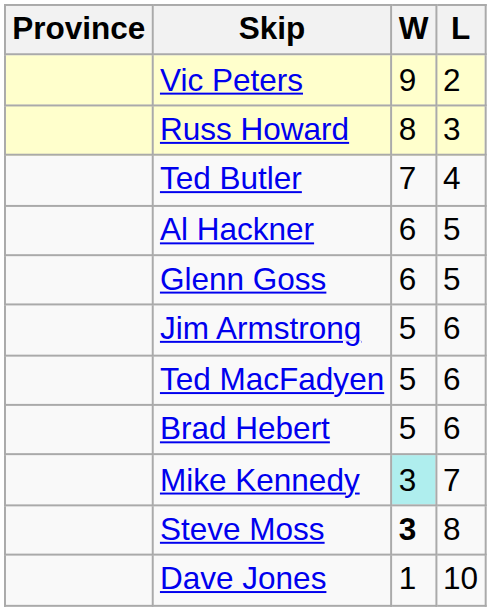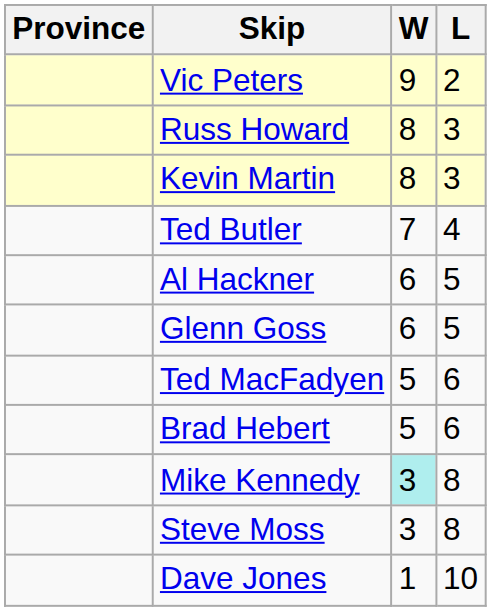+ row: Kevin Martin | 8 | 3
- row: Jim Armstrong | 5 | 6
Mike Kennedy | L: 7 -> 8
Steve Moss | W: bold -> normal
